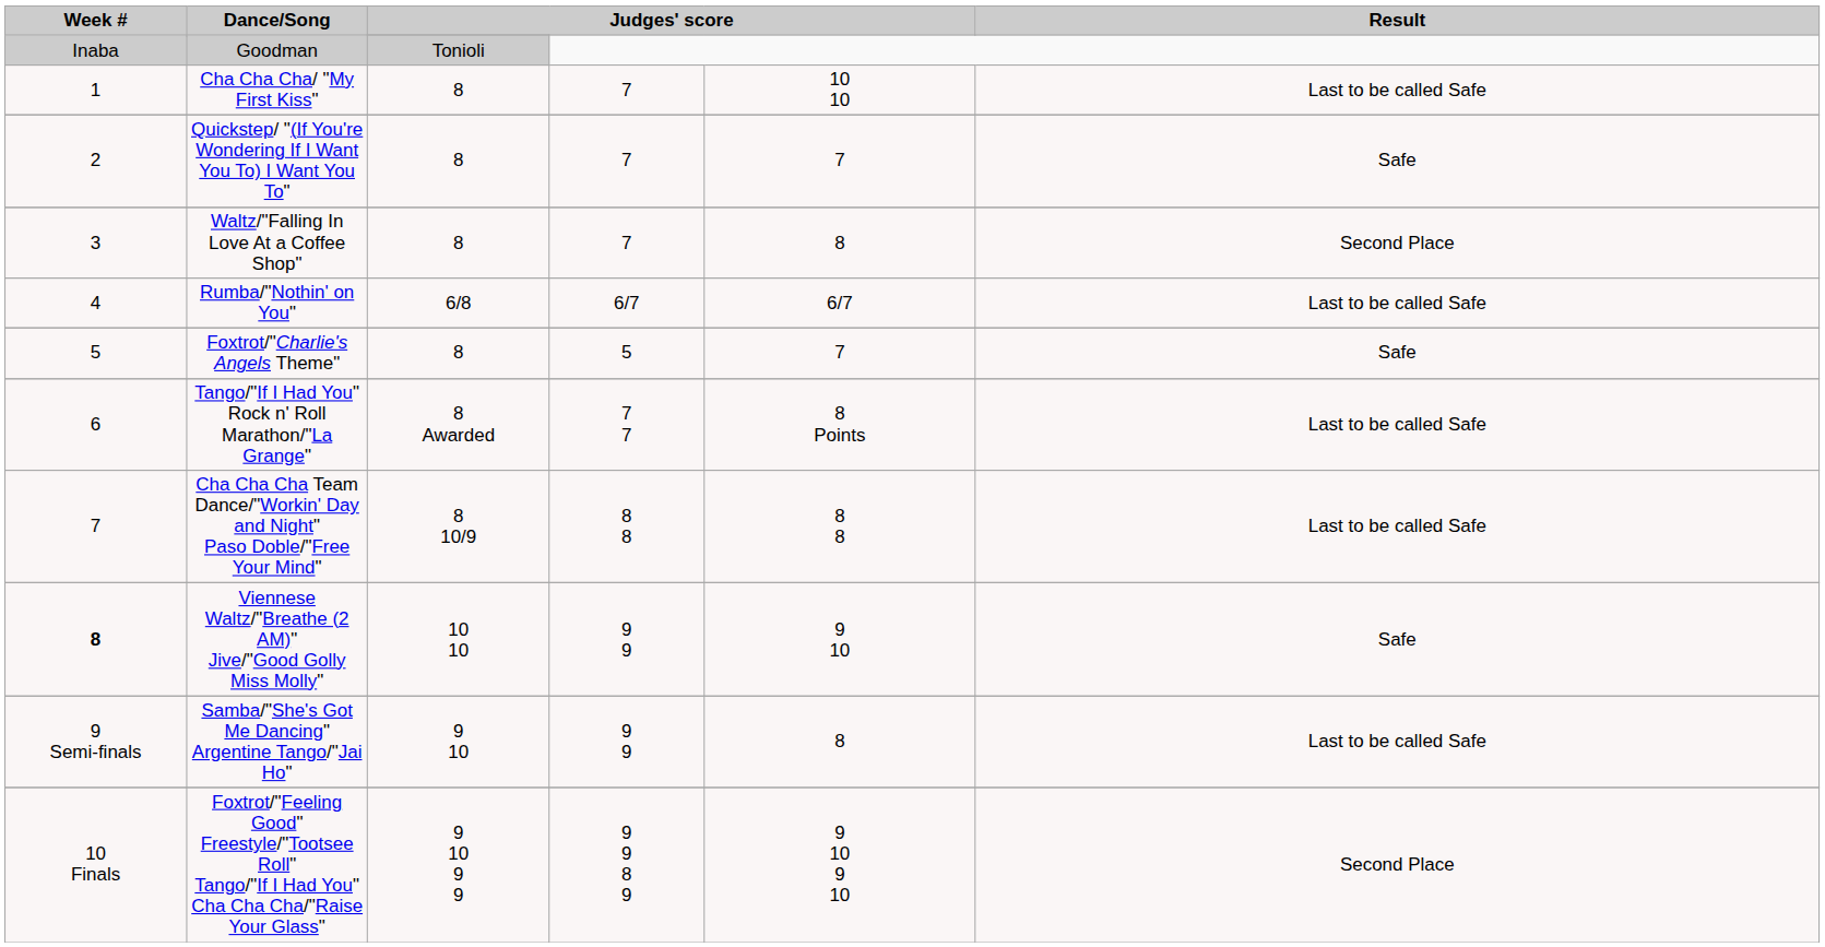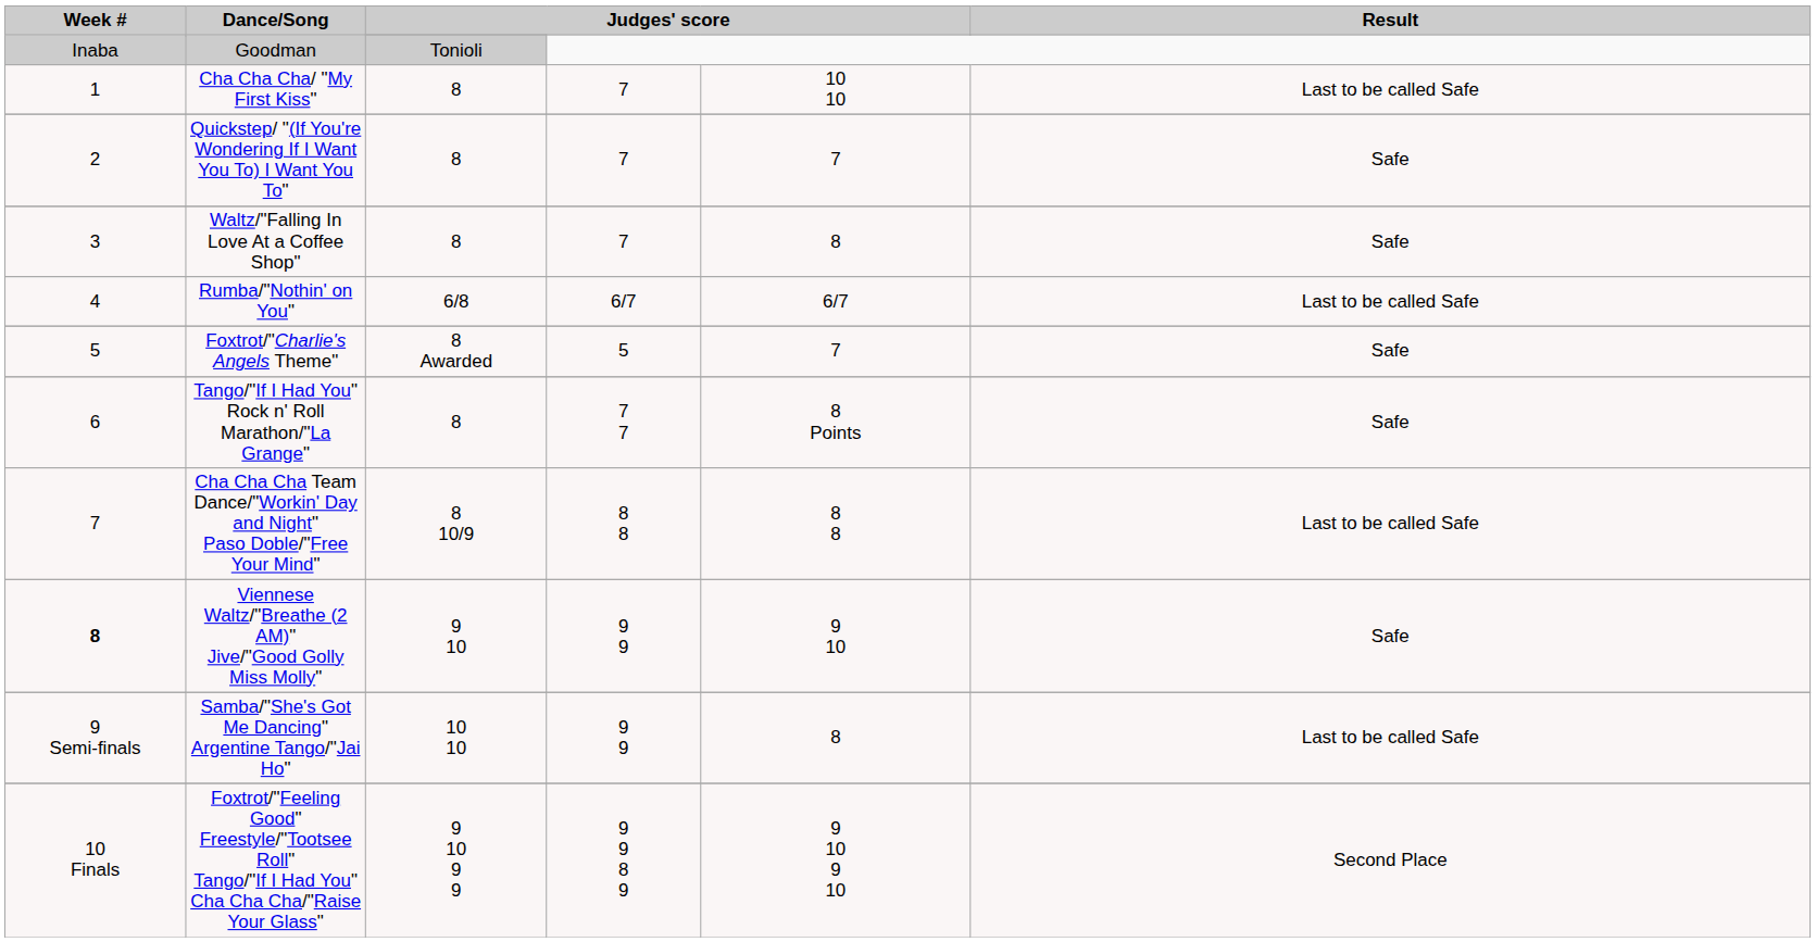Waltz/"Falling In Love At a Coffee Shop" | Result: Second Place -> Safe
Foxtrot/"Charlie's Angels Theme" | column 3: 8 -> 8 Awarded
Tango/"If I Had You" Rock n' Roll Marathon/"La Grange" | column 3: 8 Awarded -> 8
Tango/"If I Had You" Rock n' Roll Marathon/"La Grange" | Result: Last to be called Safe -> Safe
Viennese Waltz/"Breathe (2 AM)" Jive/"Good Golly Miss Molly" | column 3: 10 10 -> 9 10
Samba/"She's Got Me Dancing" Argentine Tango/"Jai Ho" | column 3: 9 10 -> 10 10
